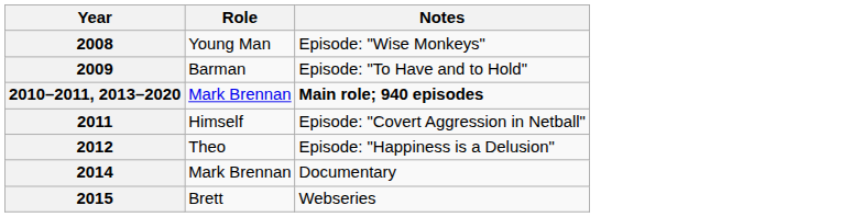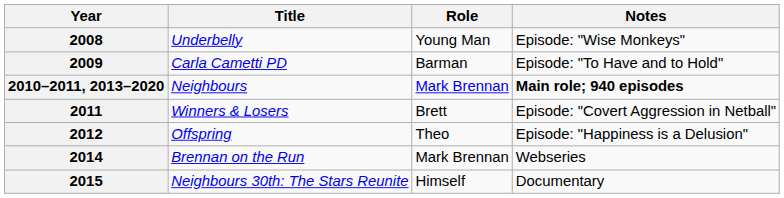+ column: Title | Underbelly | Carla Cametti PD | Neighbours | Winners & Losers | Offspring | Brennan on the Run | Neighbours 30th: The Stars Reunite
2011 | Role: Himself -> Brett
2014 | Notes: Documentary -> Webseries
2015 | Role: Brett -> Himself
2015 | Notes: Webseries -> Documentary
